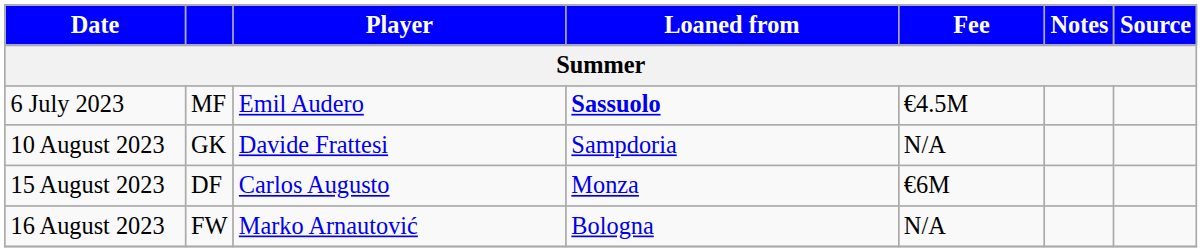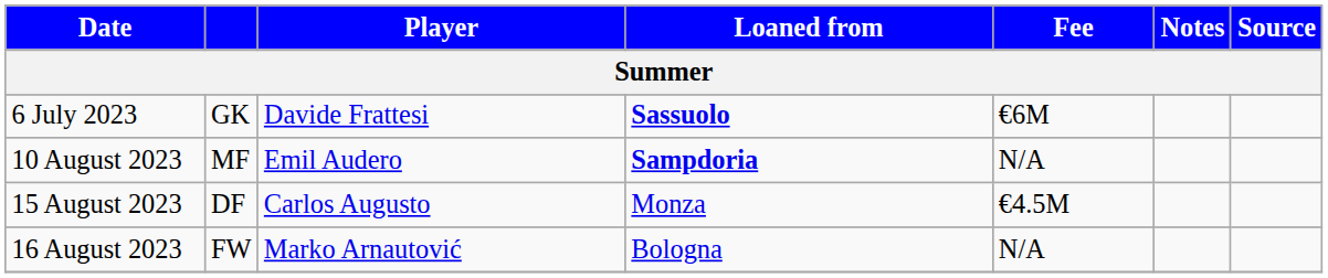6 July 2023 | column 2: MF -> GK
6 July 2023 | Player: Emil Audero -> Davide Frattesi
6 July 2023 | Fee: €4.5M -> €6M
10 August 2023 | column 2: GK -> MF
10 August 2023 | Player: Davide Frattesi -> Emil Audero
10 August 2023 | Loaned from: normal -> bold
15 August 2023 | Fee: €6M -> €4.5M
